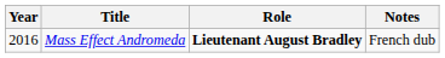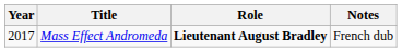Mass Effect Andromeda | Year: 2016 -> 2017
